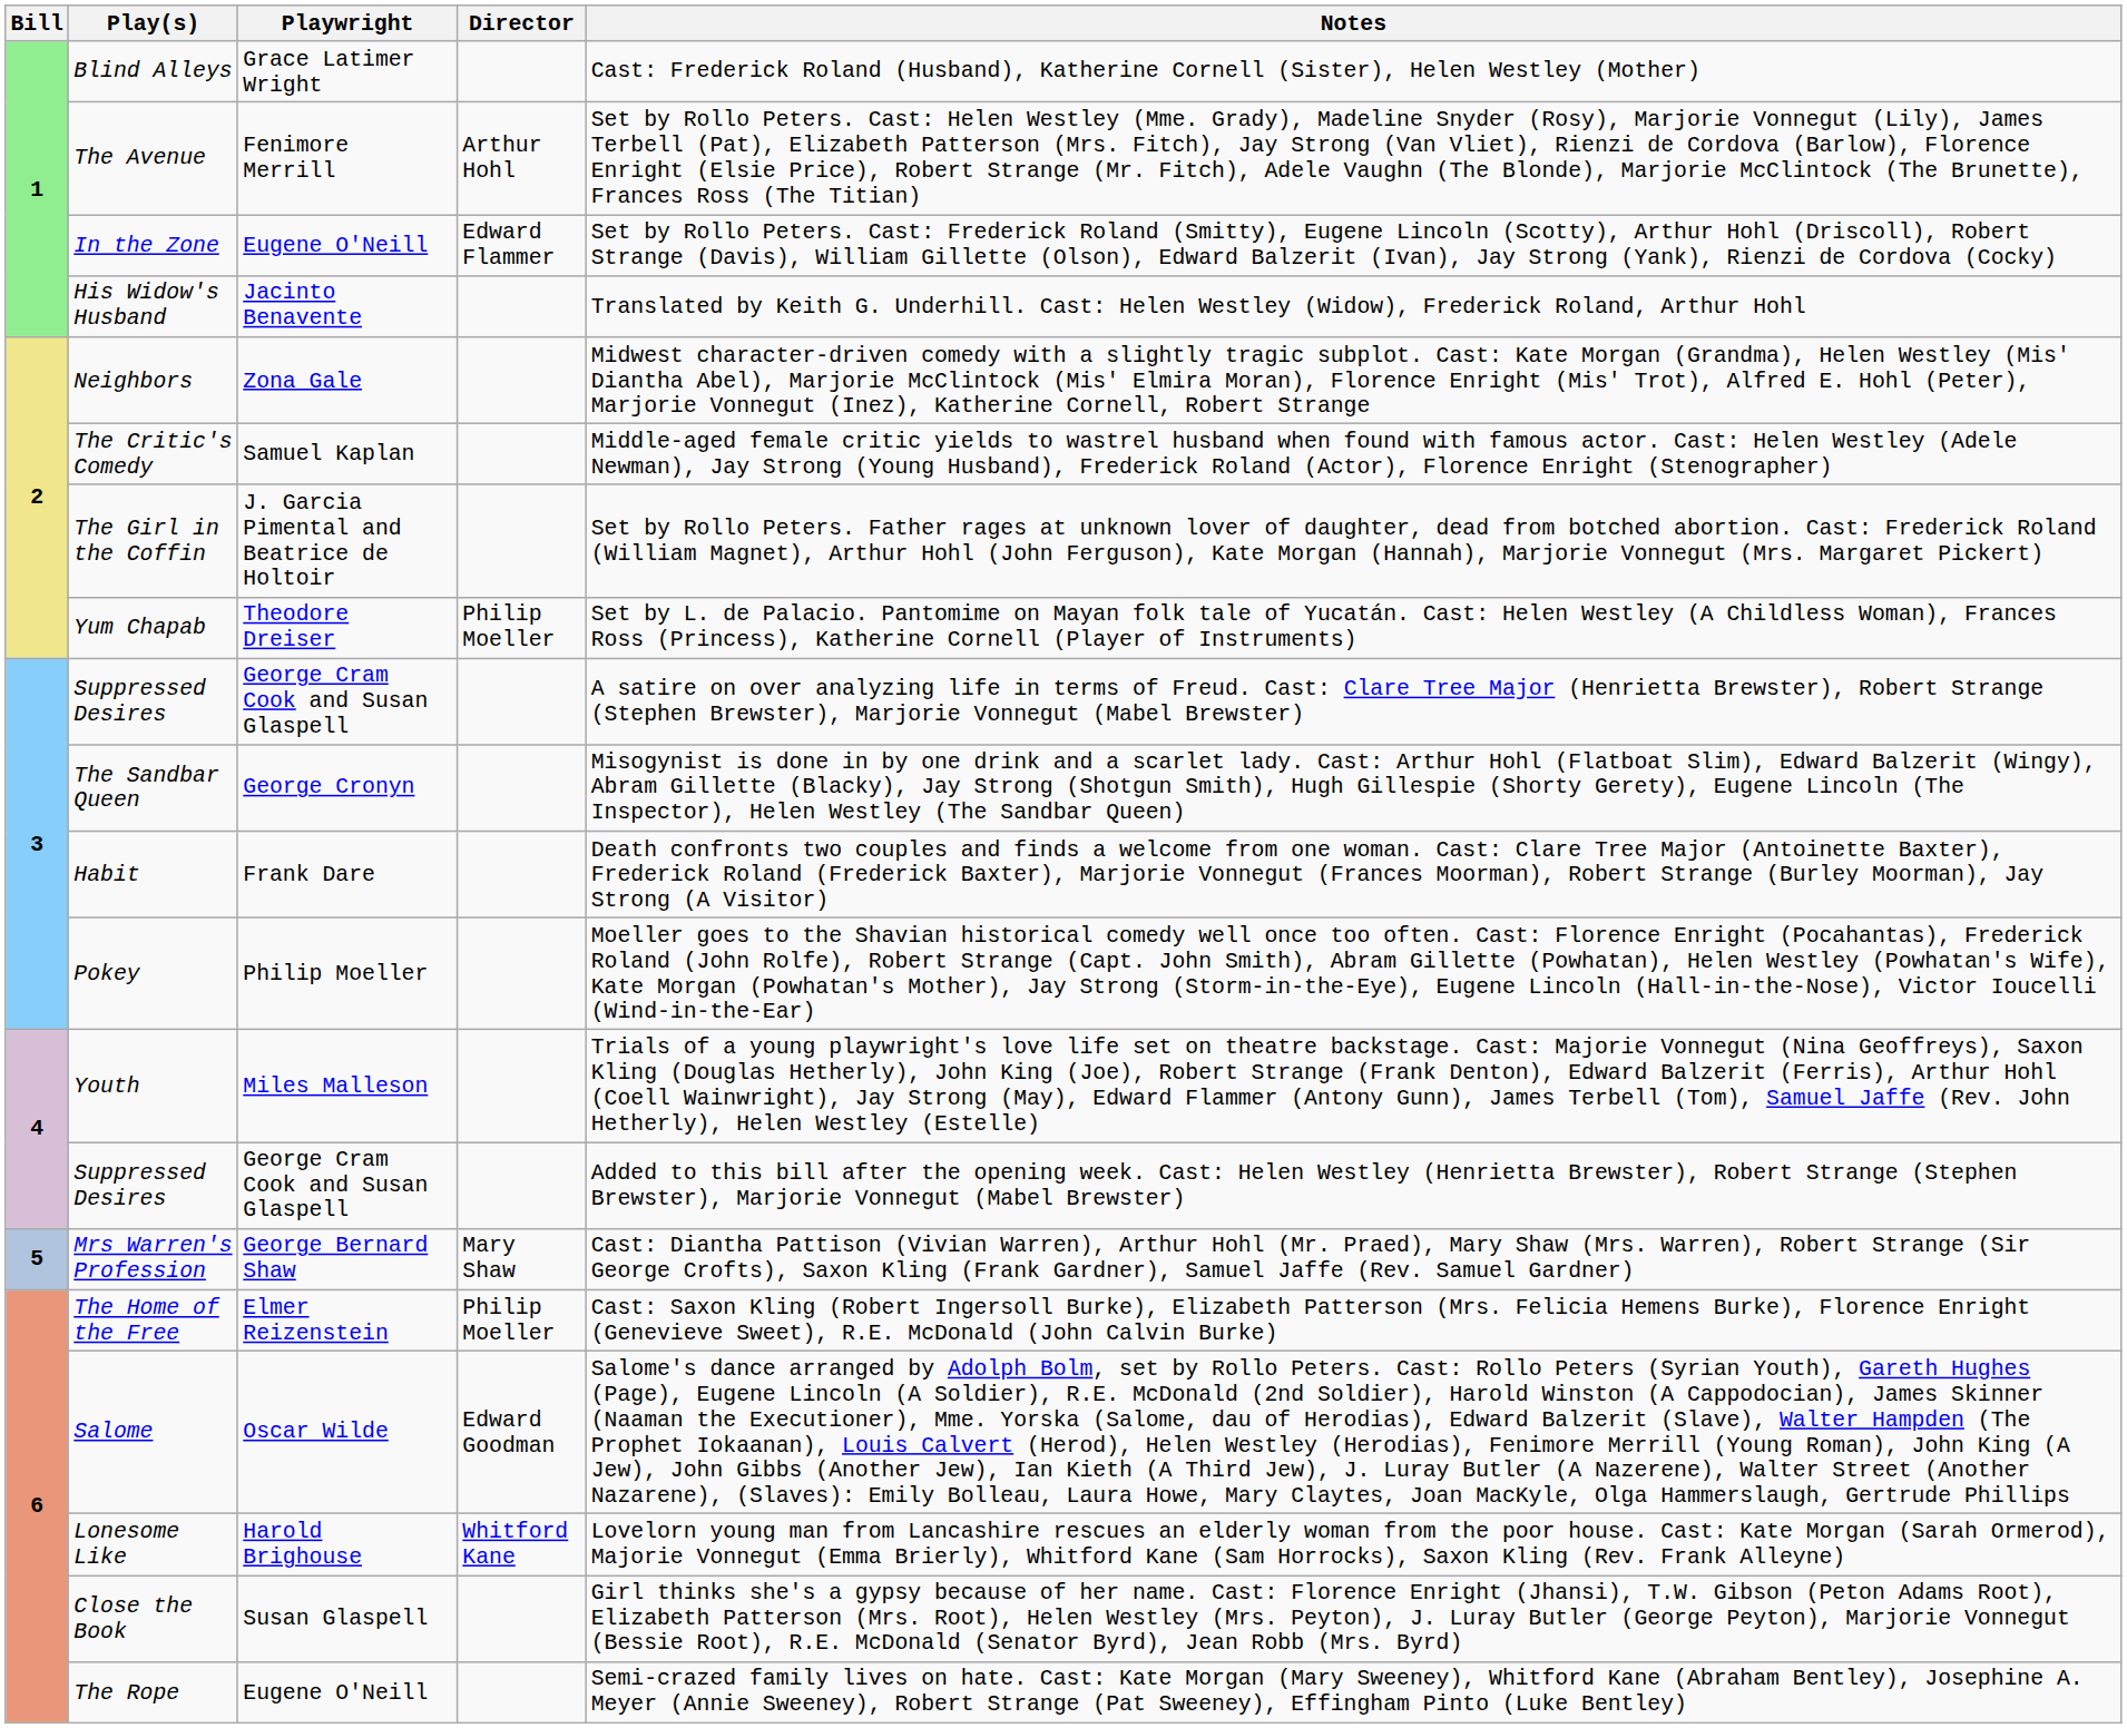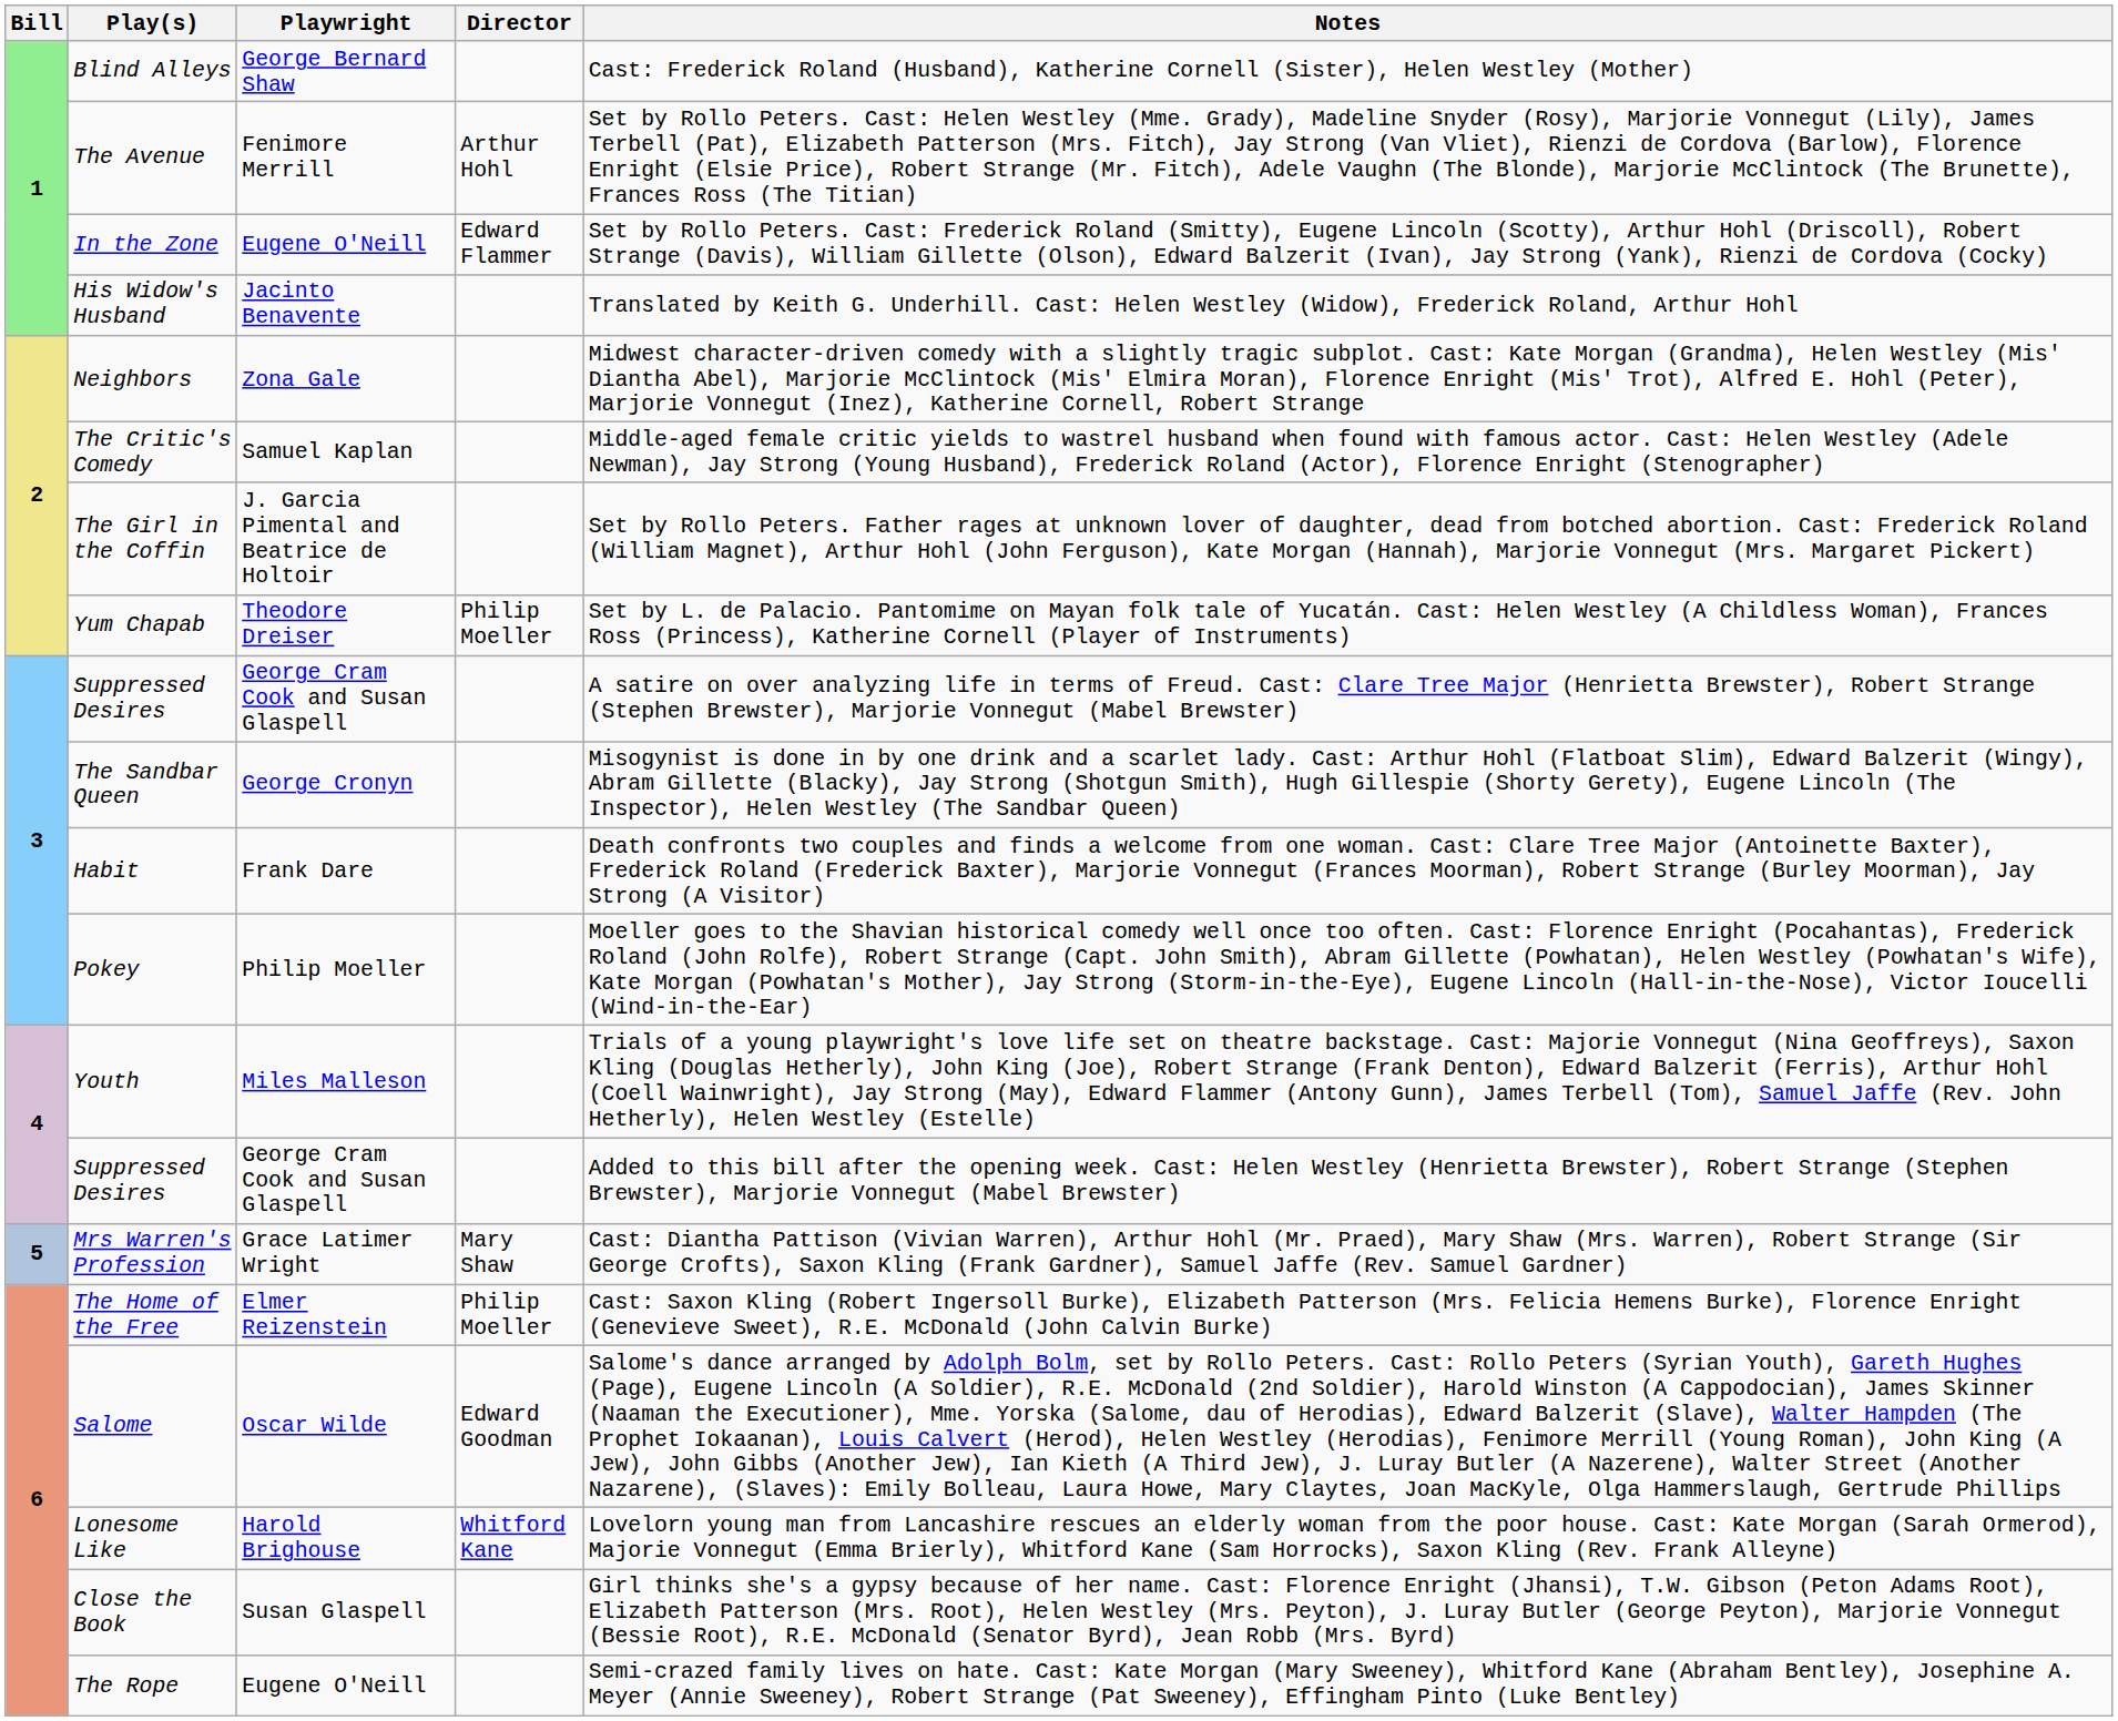Blind Alleys | Playwright: Grace Latimer Wright -> George Bernard Shaw
Mrs Warren's Profession | Playwright: George Bernard Shaw -> Grace Latimer Wright
